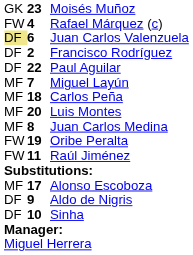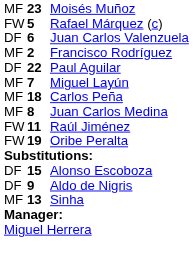Moisés Muñoz | column 1: GK -> MF
Rafael Márquez (c) | column 2: 4 -> 5
Juan Carlos Valenzuela | column 1: khaki background -> no background
Francisco Rodríguez | column 1: DF -> MF
- row: MF | 20 | Luis Montes
rows swapped: Raúl Jiménez <-> Oribe Peralta
Alonso Escoboza | column 1: MF -> DF
Alonso Escoboza | column 2: 17 -> 15
Sinha | column 1: DF -> MF
Sinha | column 2: 10 -> 13
